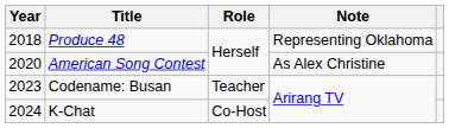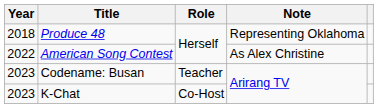American Song Contest | Year: 2020 -> 2022
K-Chat | Year: 2024 -> 2023
